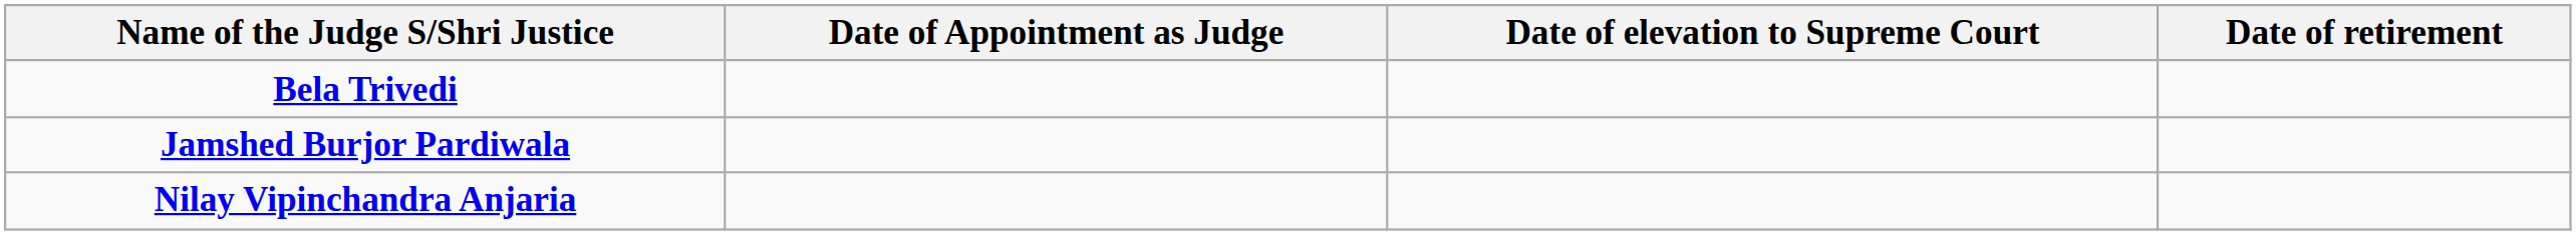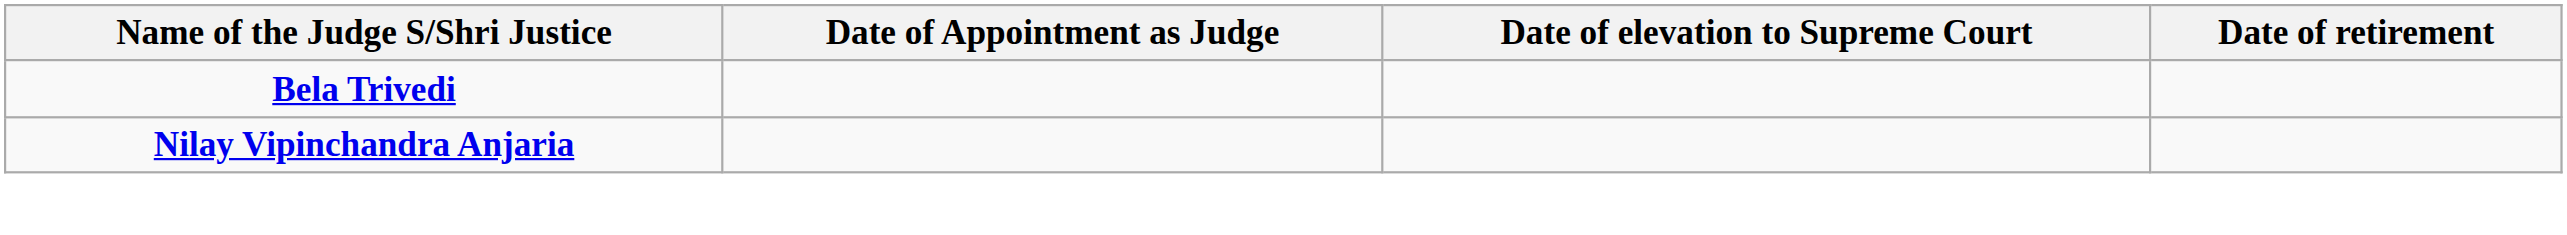- row: Jamshed Burjor Pardiwala
